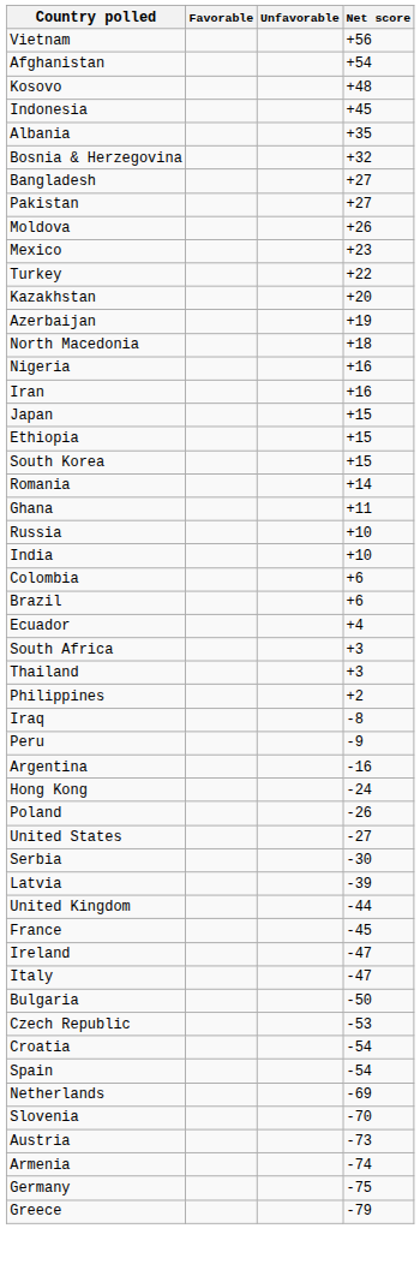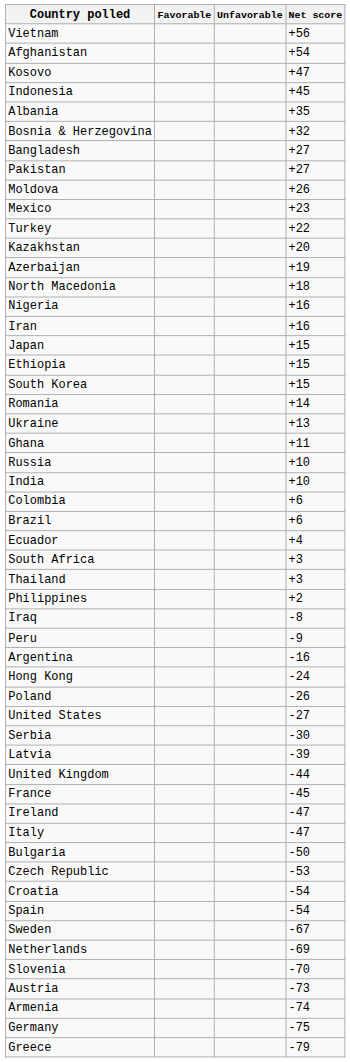Kosovo | Net score: +48 -> +47
+ row: Ukraine | +13
+ row: Sweden | -67
